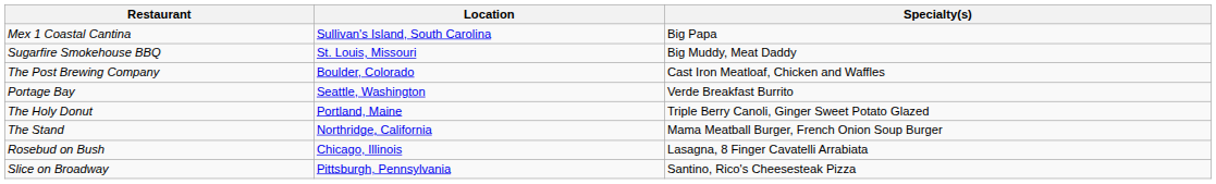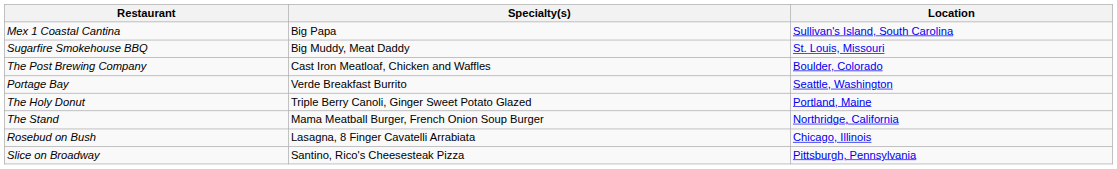columns swapped: Location <-> Specialty(s)
